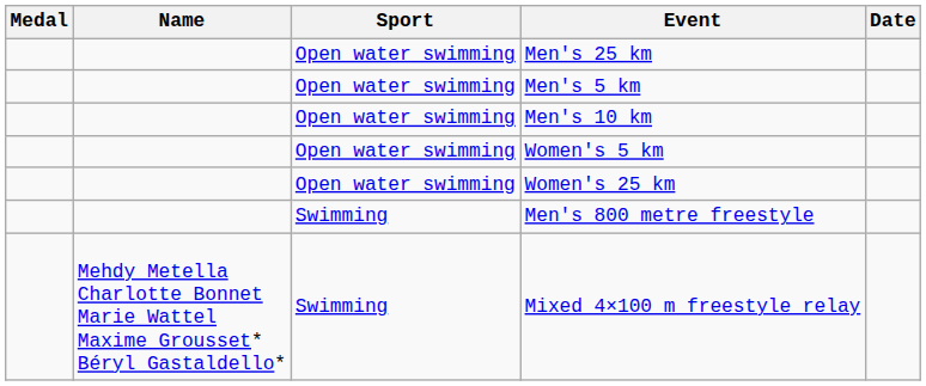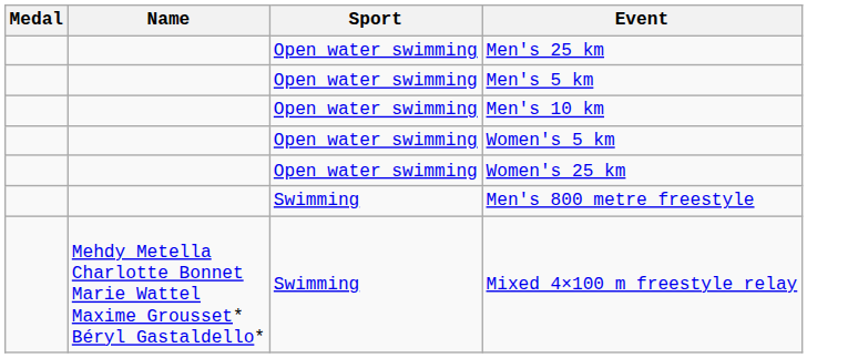- column: Date
